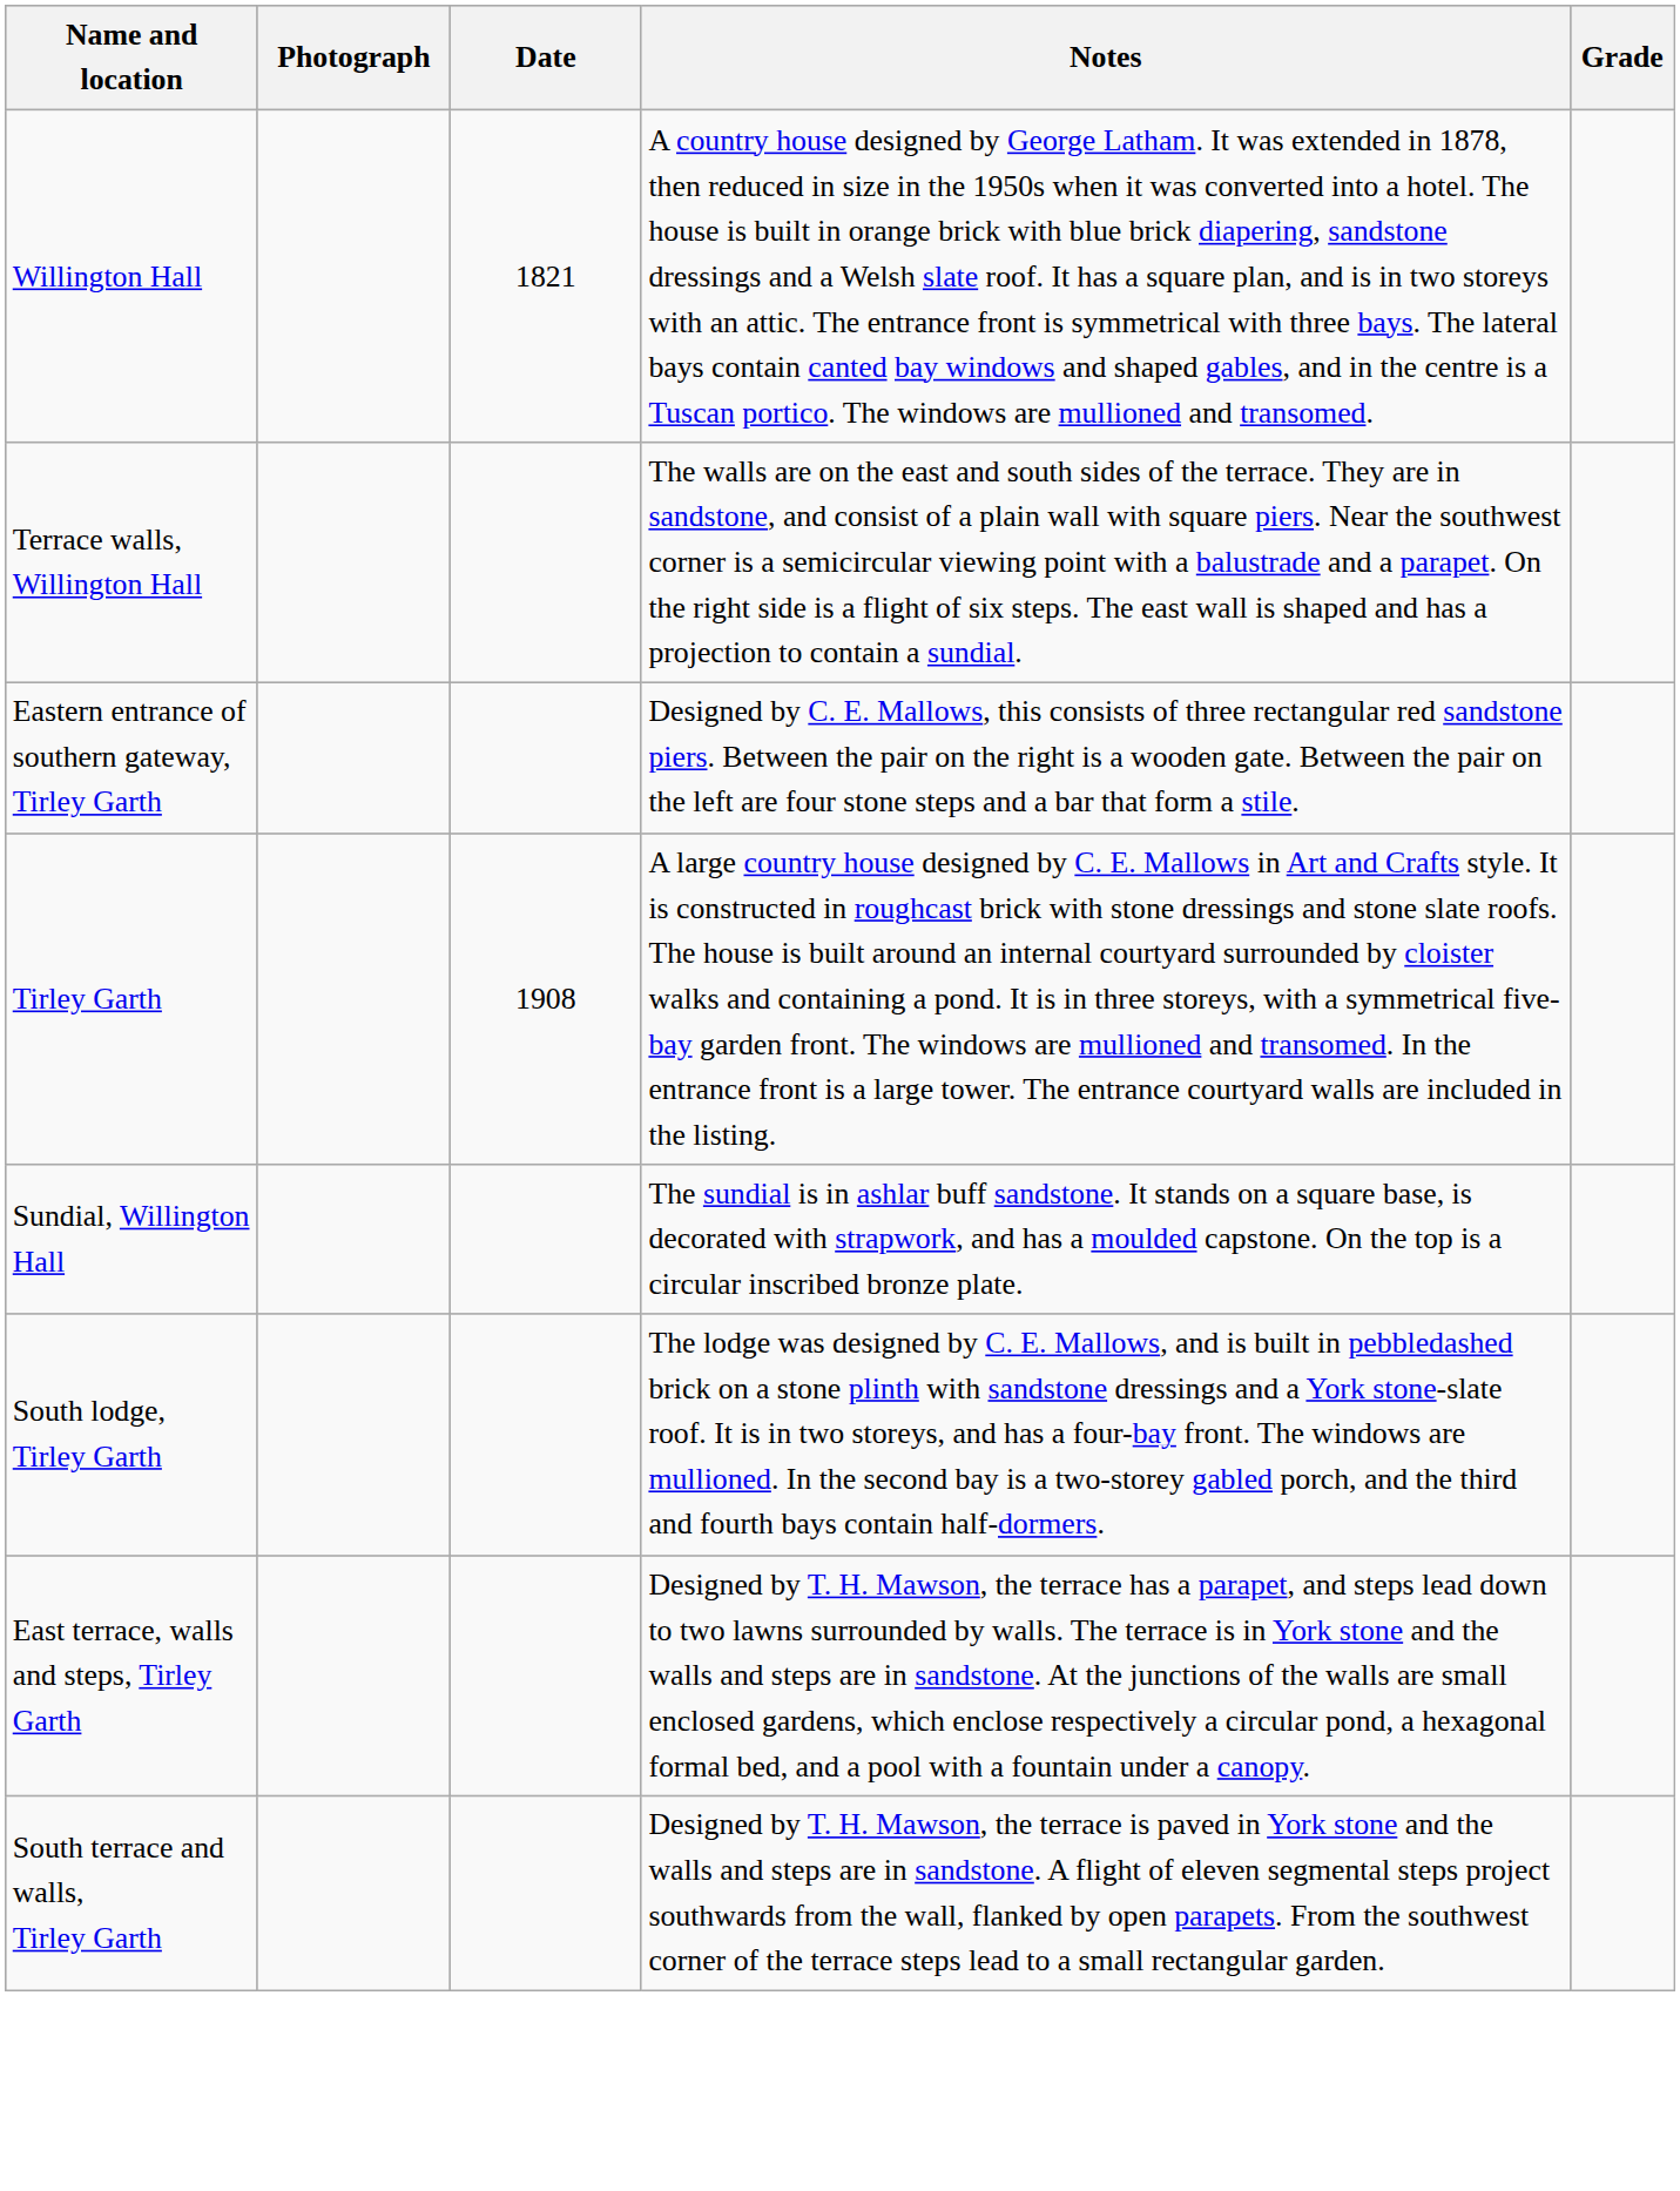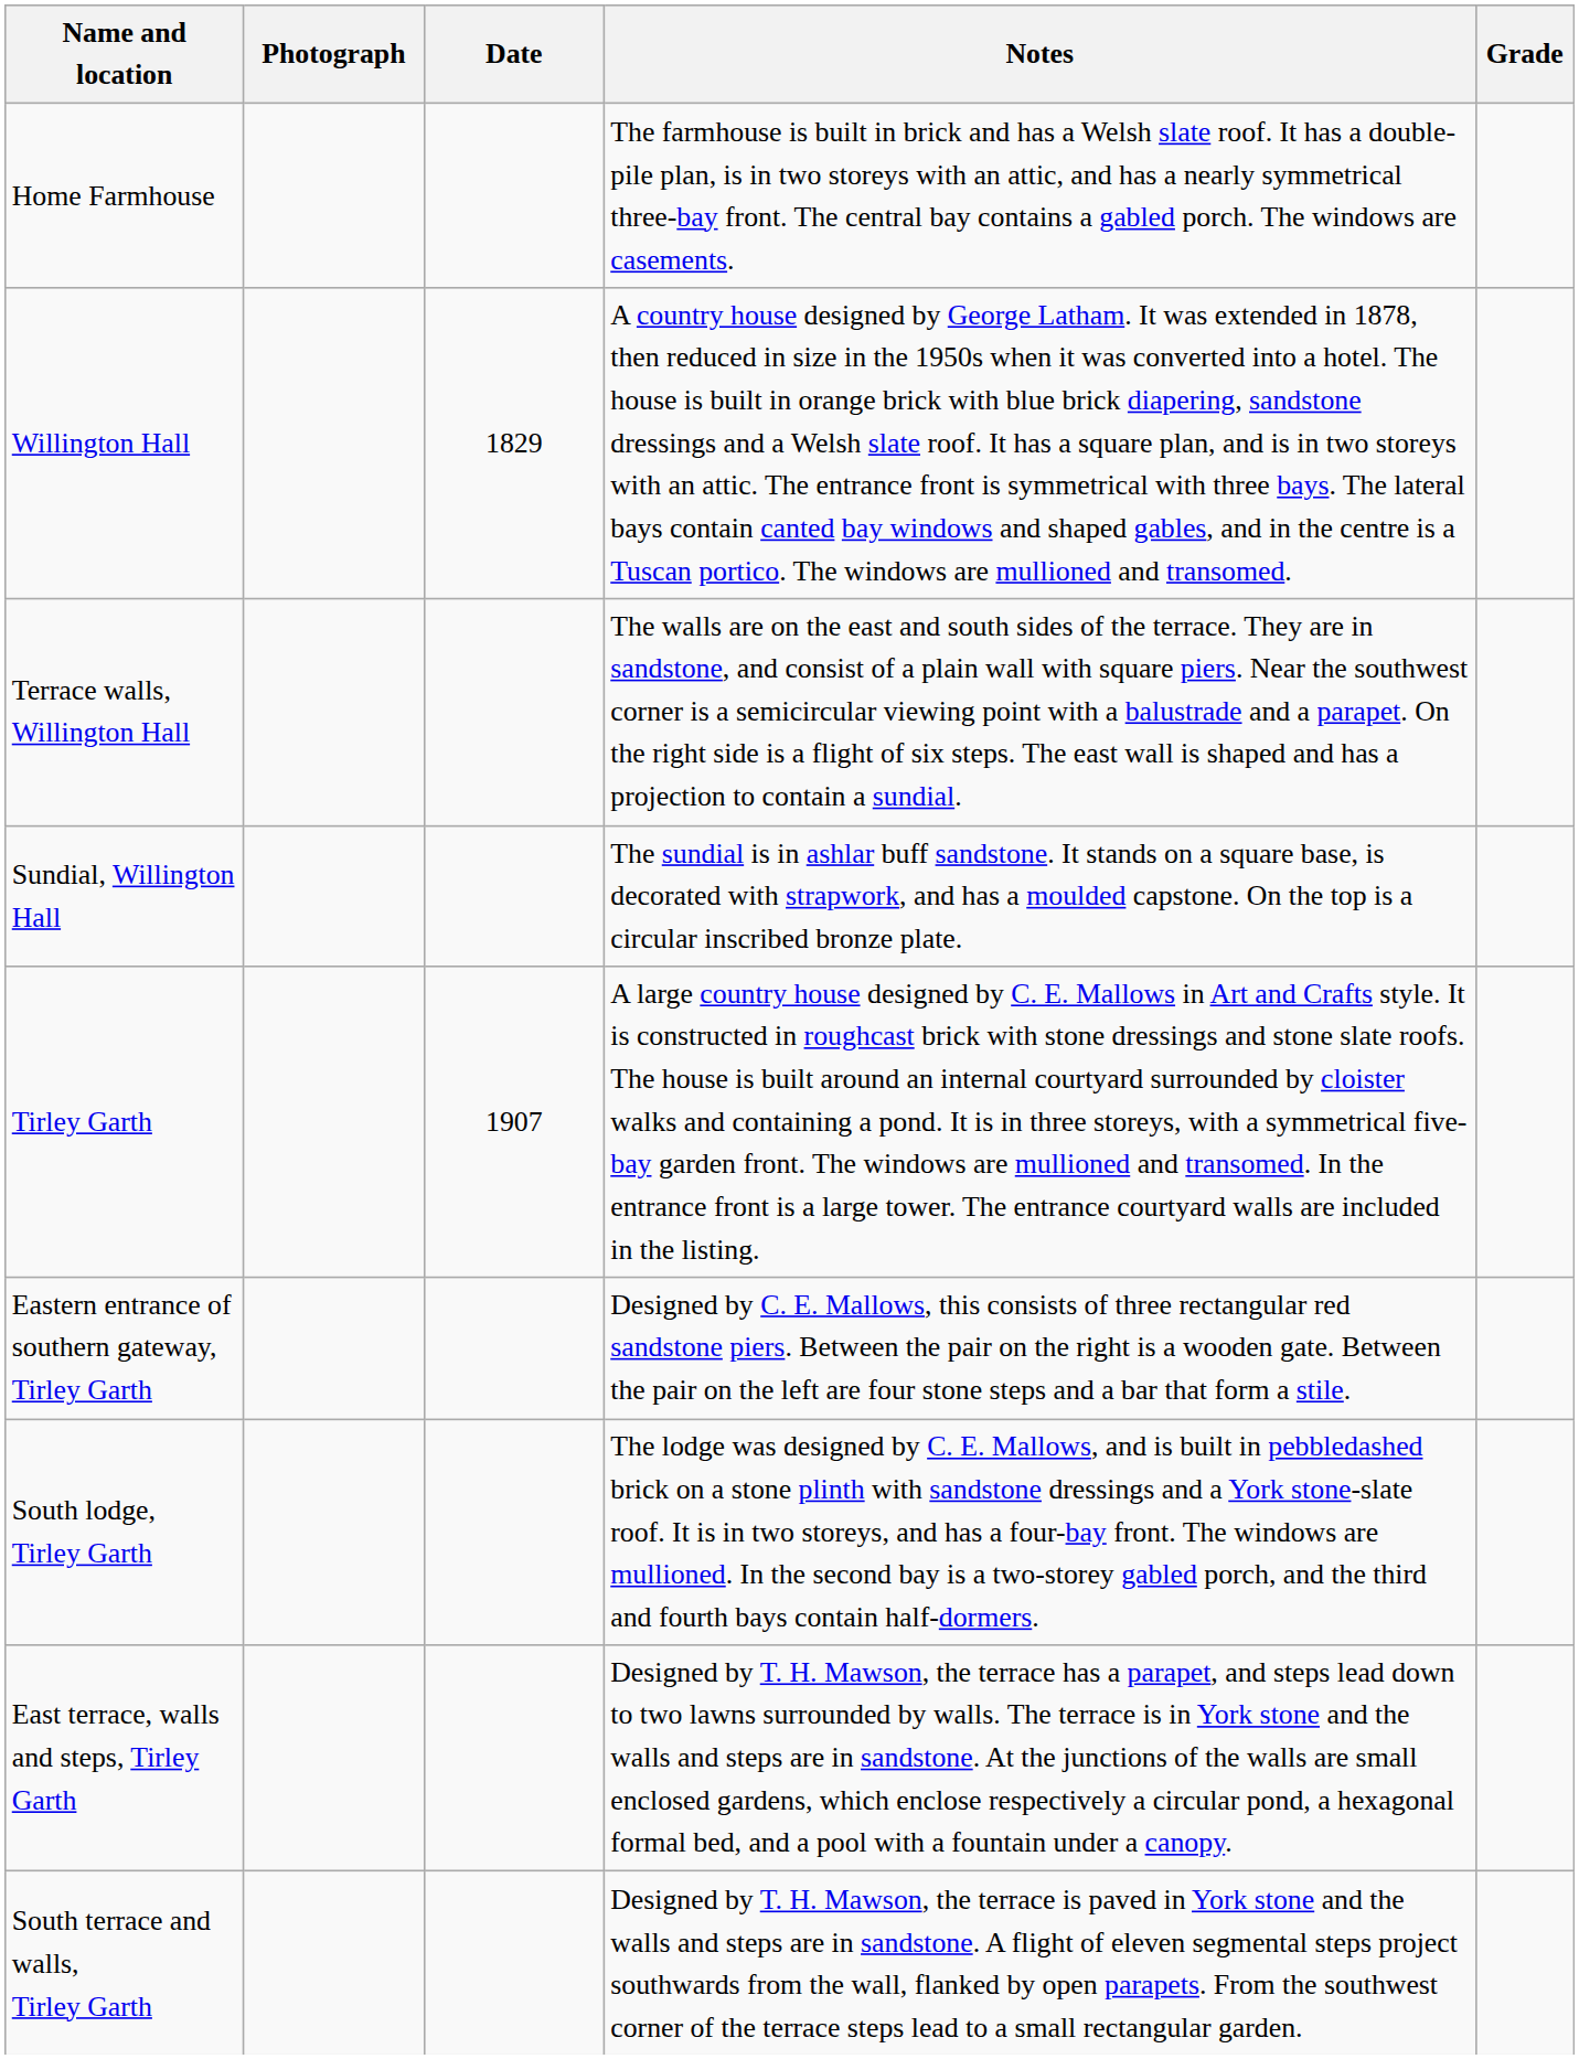+ row: Home Farmhouse | The farmhouse is built in brick and has a Welsh slate roof. It has a double-pile plan, is in two storeys with an attic, and has a nearly symmetrical three-bay front. The central bay contains a gabled porch. The windows are casements.
Willington Hall | Date: 1821 -> 1829
rows swapped: Sundial, Willington Hall <-> Eastern entrance of southern gateway, Tirley Garth
Tirley Garth | Date: 1908 -> 1907
